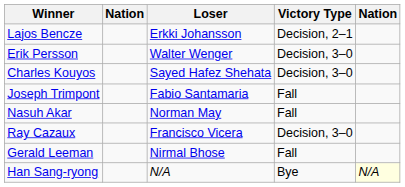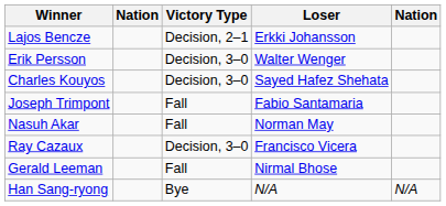columns swapped: Victory Type <-> Loser
Han Sang-ryong | column 5: lightyellow background -> no background
